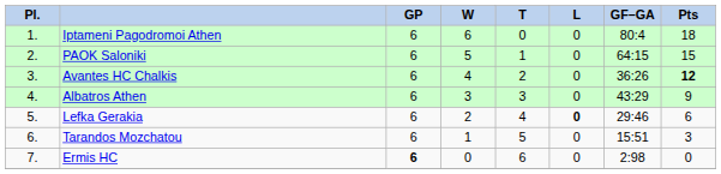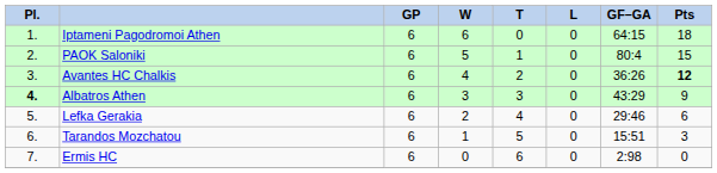Iptameni Pagodromoi Athen | column 7: 80:4 -> 64:15
PAOK Saloniki | column 7: 64:15 -> 80:4
Albatros Athen | column 1: normal -> bold
Lefka Gerakia | column 6: bold -> normal
Ermis HC | column 3: bold -> normal
